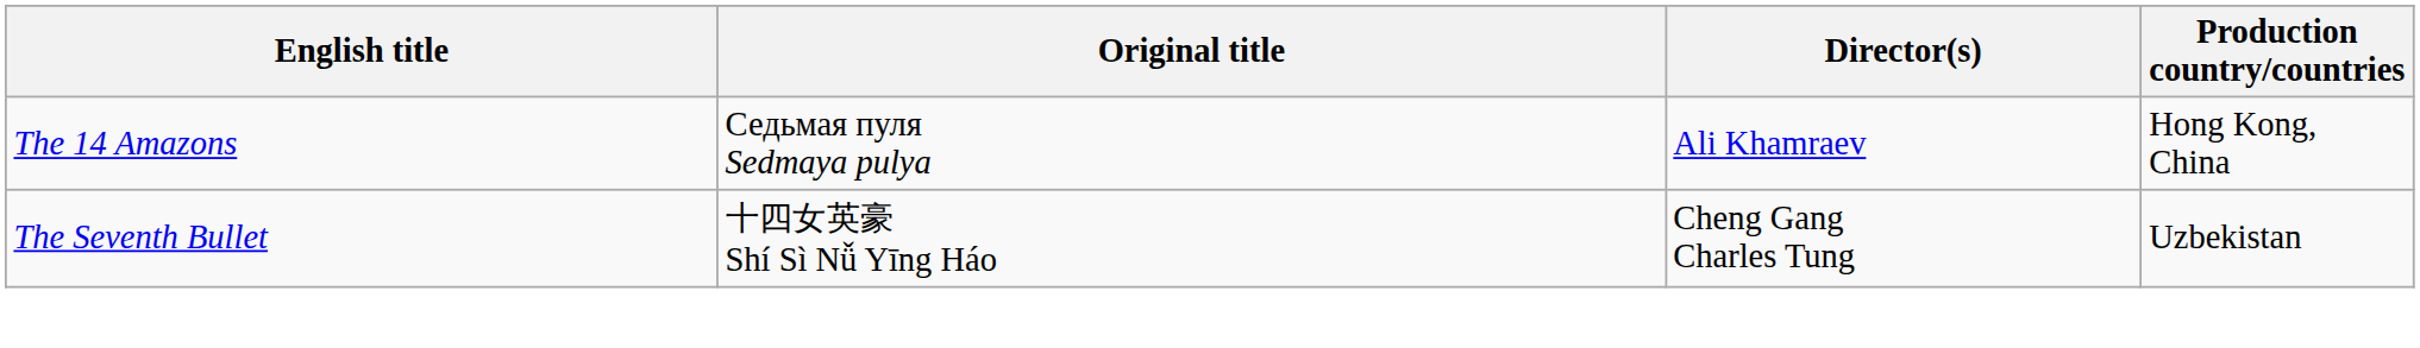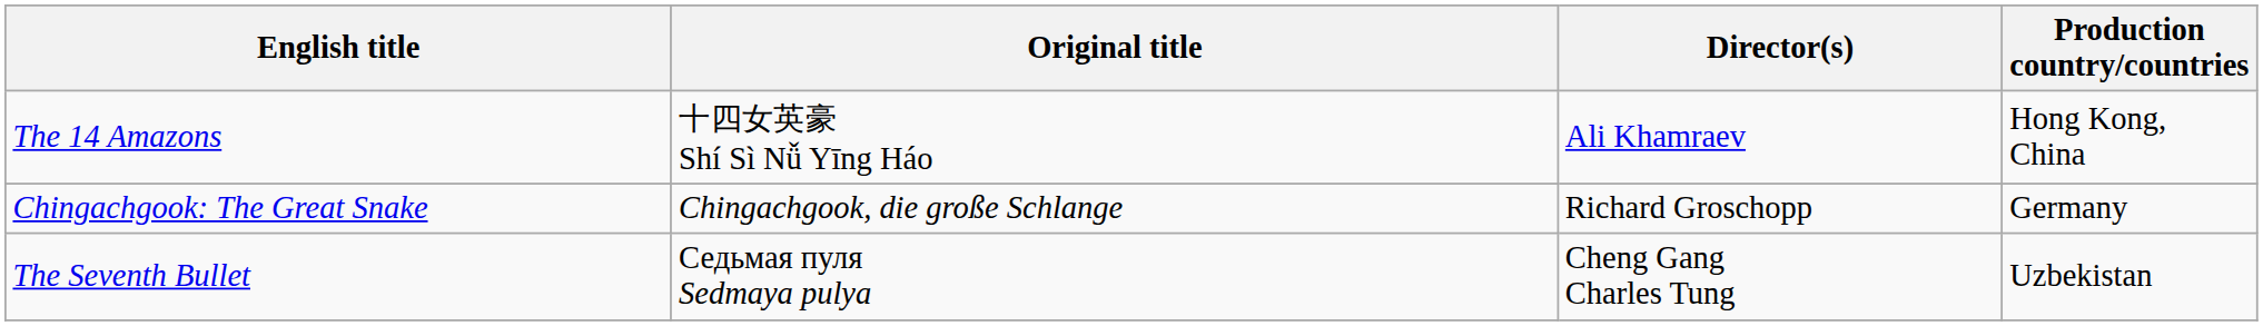The 14 Amazons | Original title: Седьмая пуля Sedmaya pulya -> 十四女英豪 Shí Sì Nǚ Yīng Háo
+ row: Chingachgook: The Great Snake | Chingachgook, die große Schlange | Richard Groschopp | Germany
The Seventh Bullet | Original title: 十四女英豪 Shí Sì Nǚ Yīng Háo -> Седьмая пуля Sedmaya pulya
